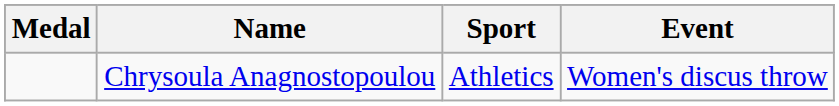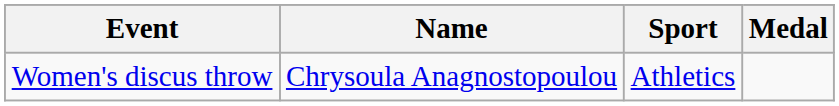columns swapped: Medal <-> Event
